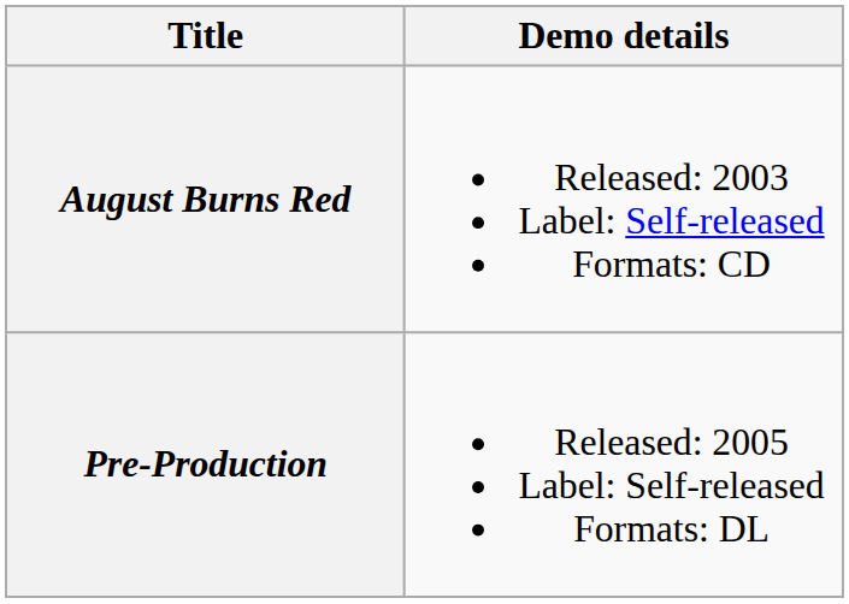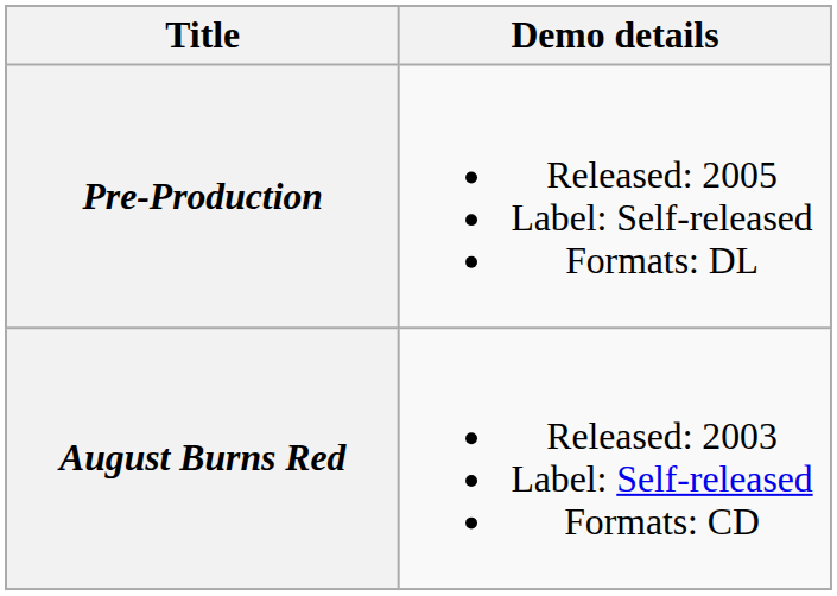rows swapped: August Burns Red <-> Pre-Production
